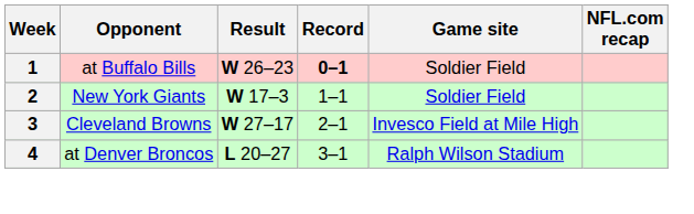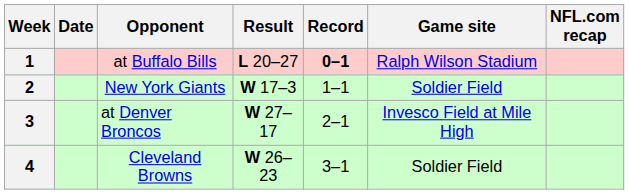+ column: Date
1 | Result: W 26–23 -> L 20–27
1 | Game site: Soldier Field -> Ralph Wilson Stadium
3 | Opponent: Cleveland Browns -> at Denver Broncos
4 | Opponent: at Denver Broncos -> Cleveland Browns
4 | Result: L 20–27 -> W 26–23
4 | Game site: Ralph Wilson Stadium -> Soldier Field
